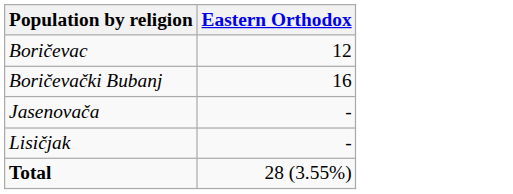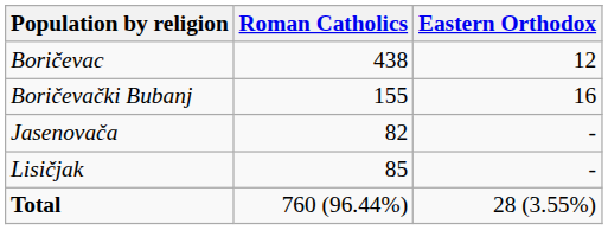+ column: Roman Catholics | 438 | 155 | 82 | 85 | 760 (96.44%)
